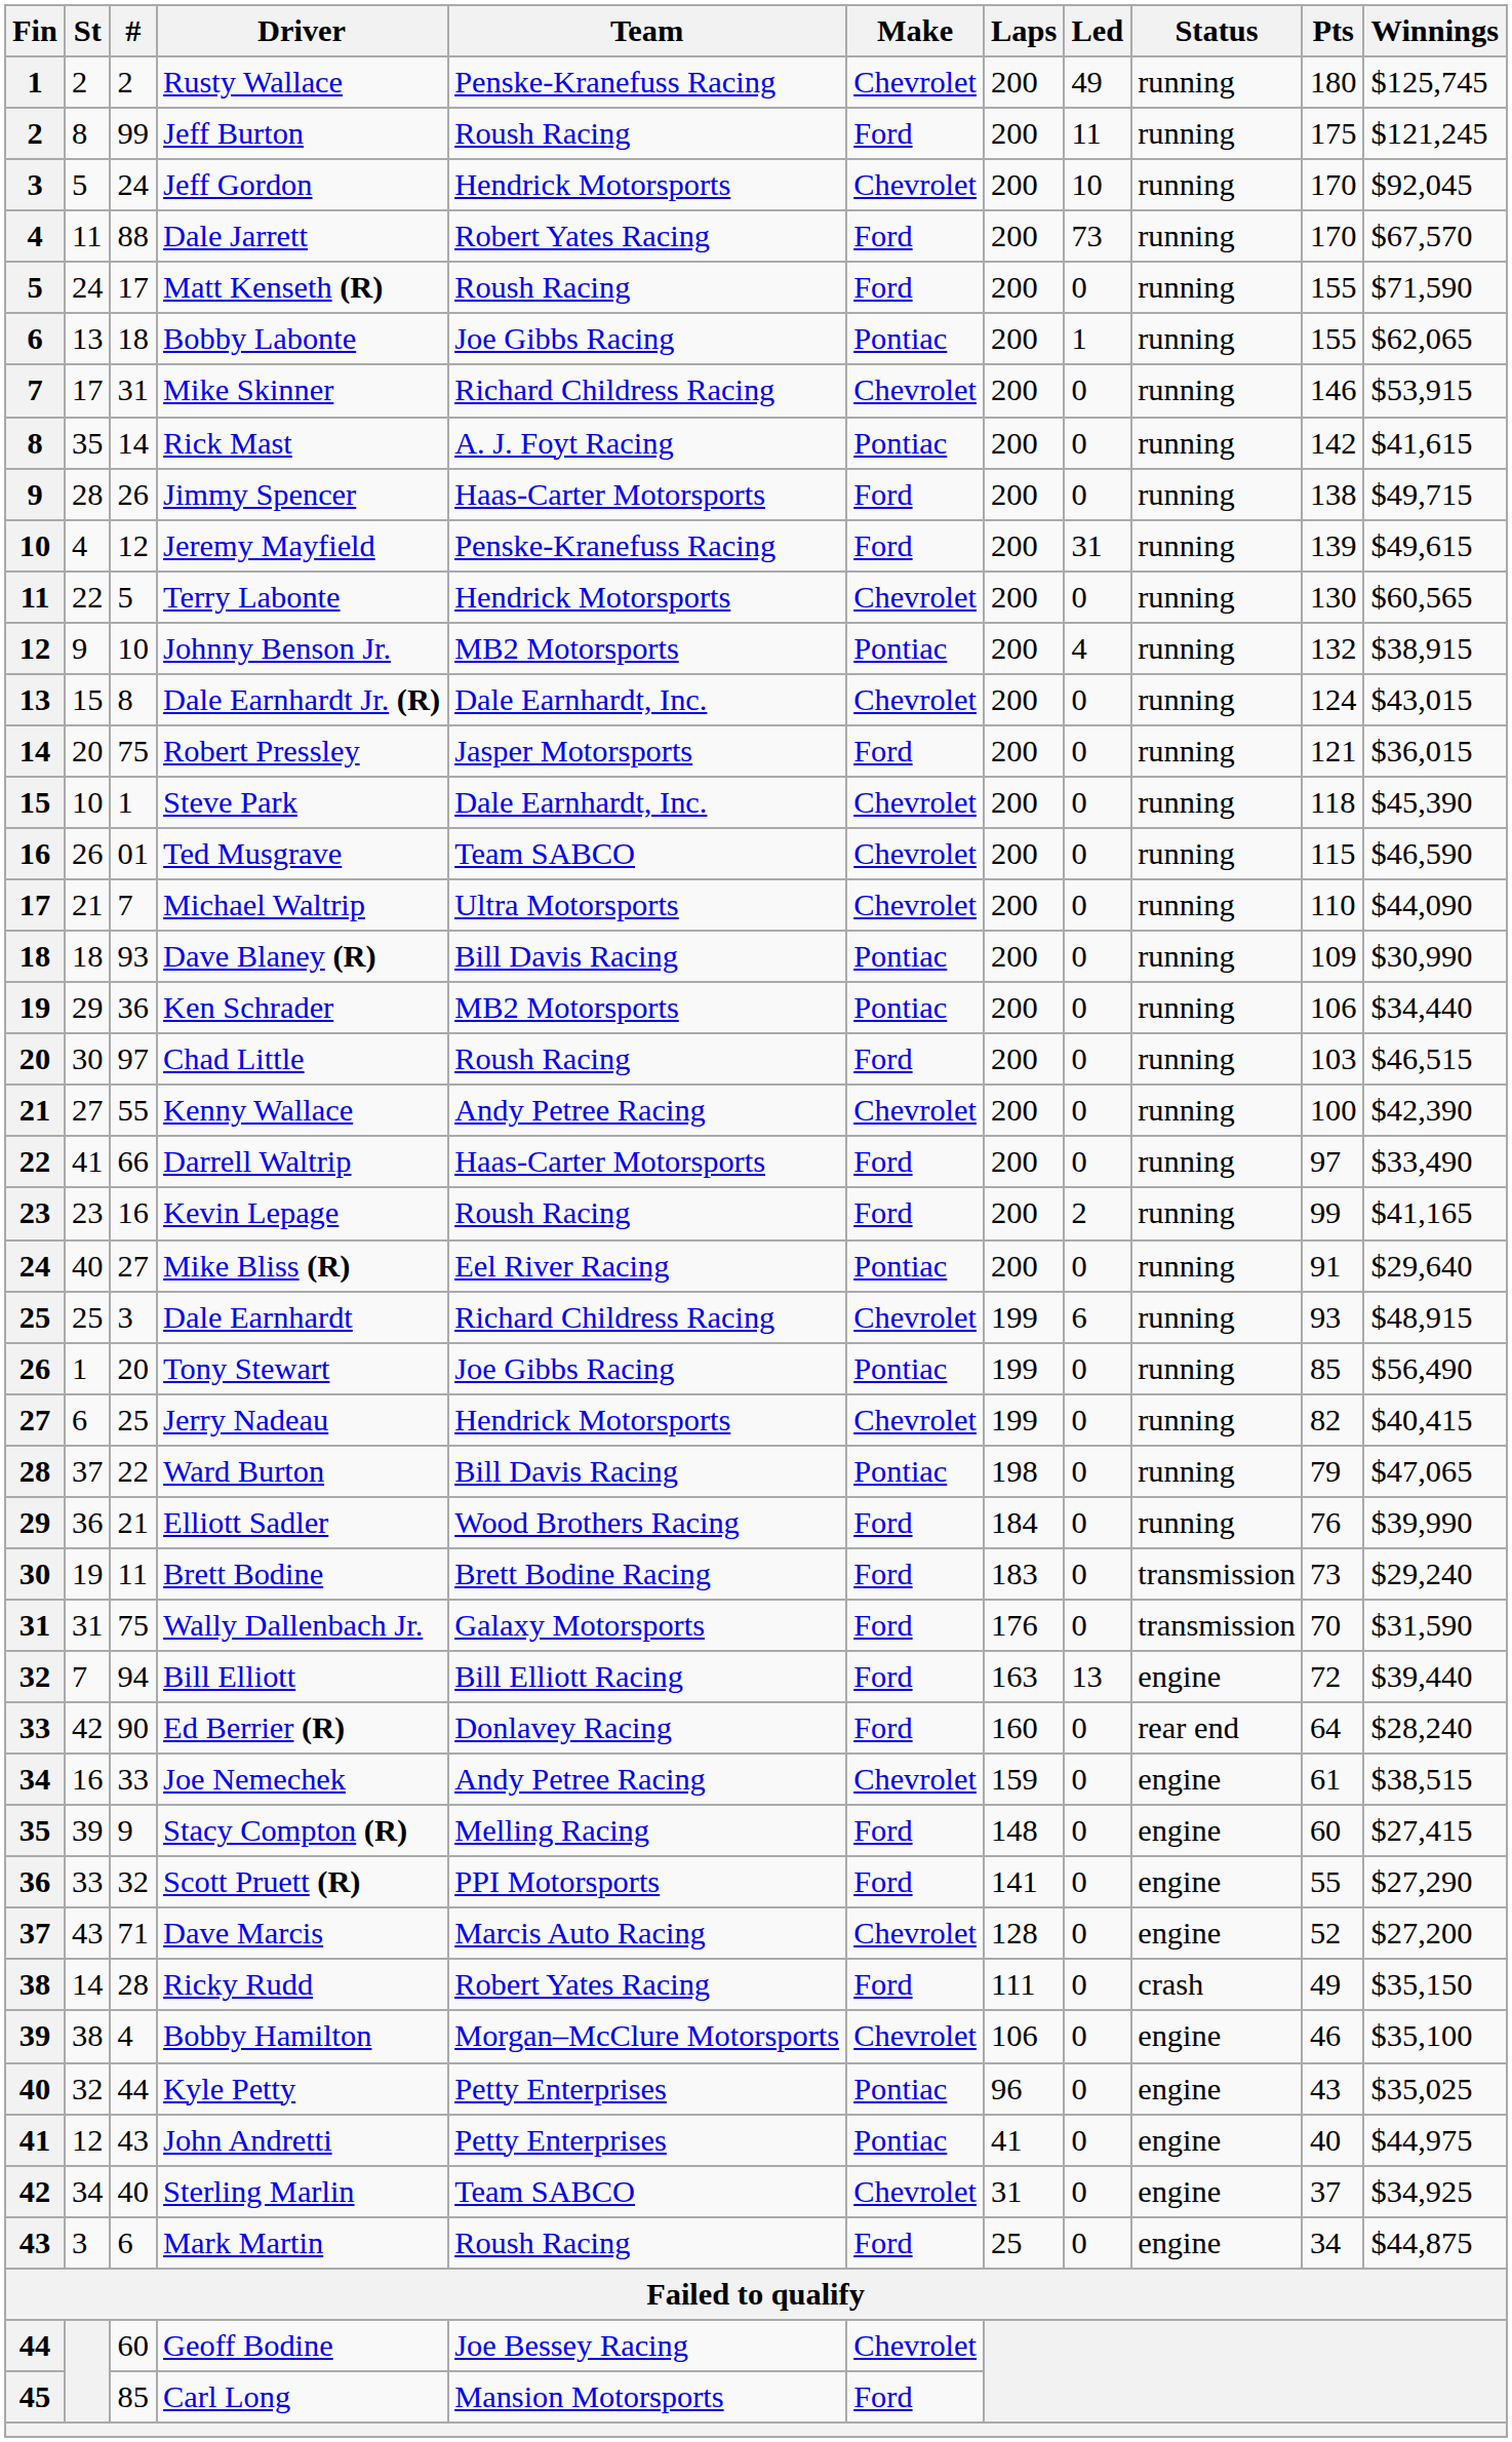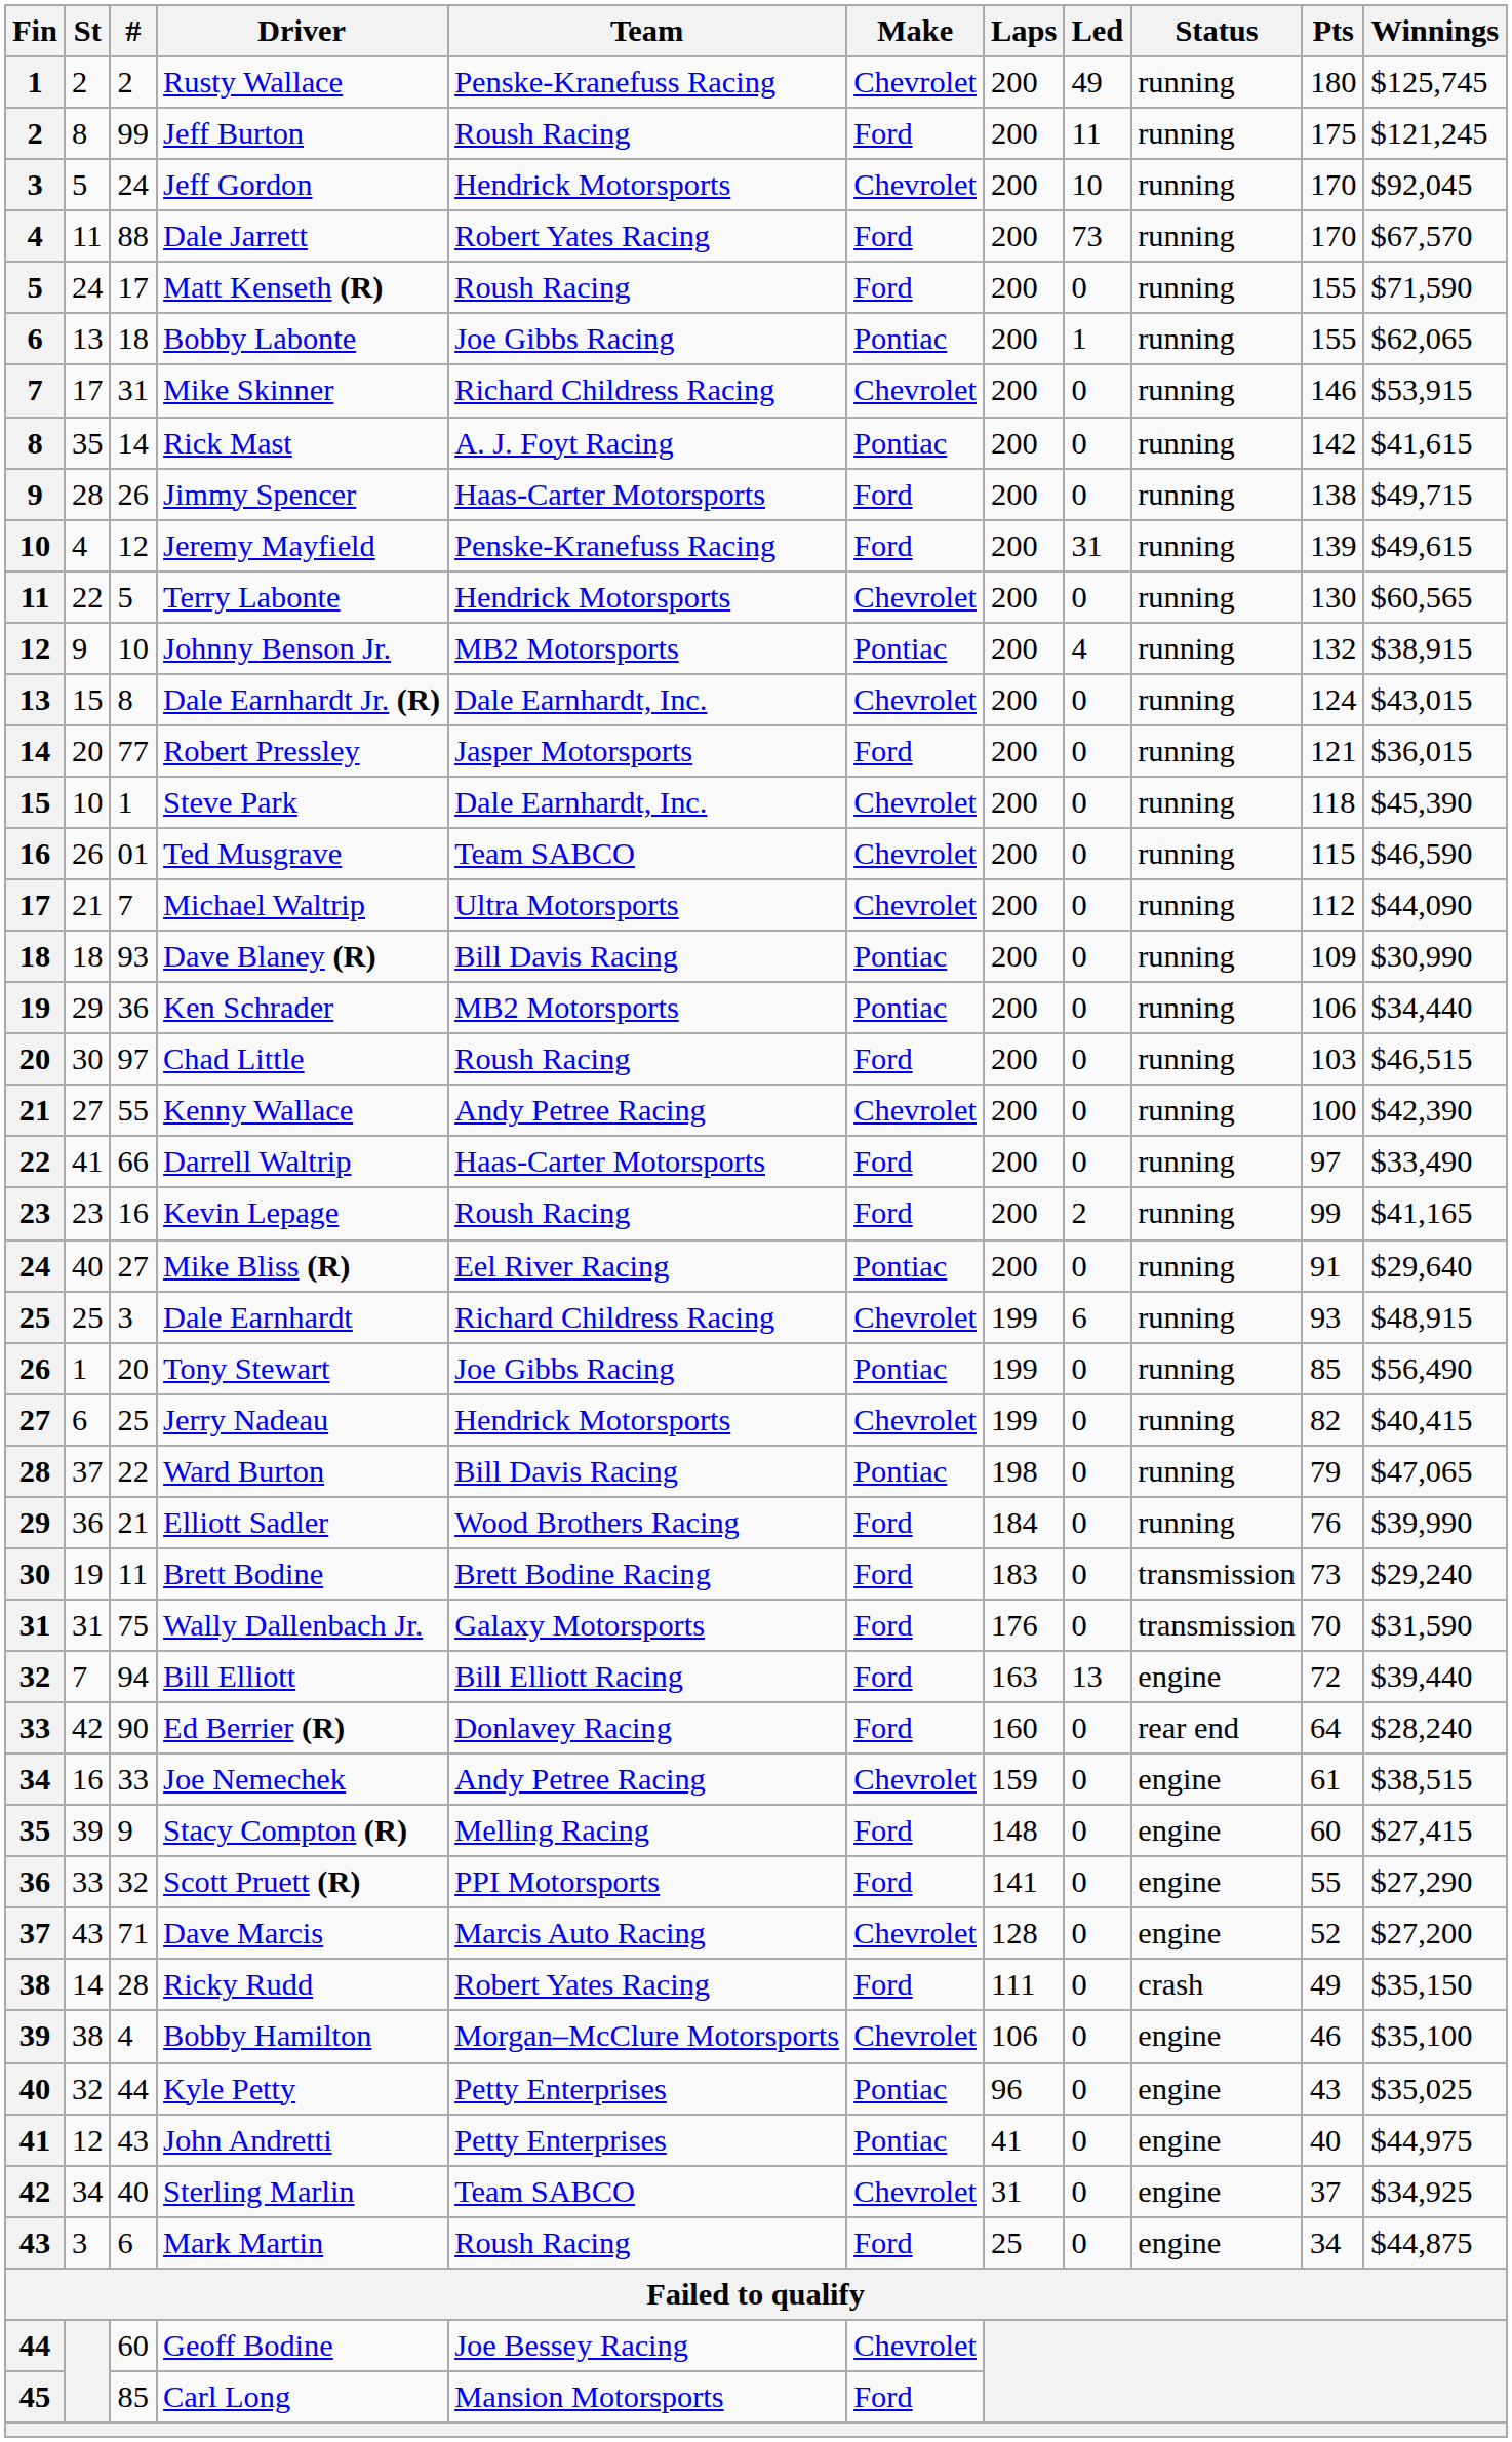Robert Pressley | #: 75 -> 77
Michael Waltrip | Pts: 110 -> 112
